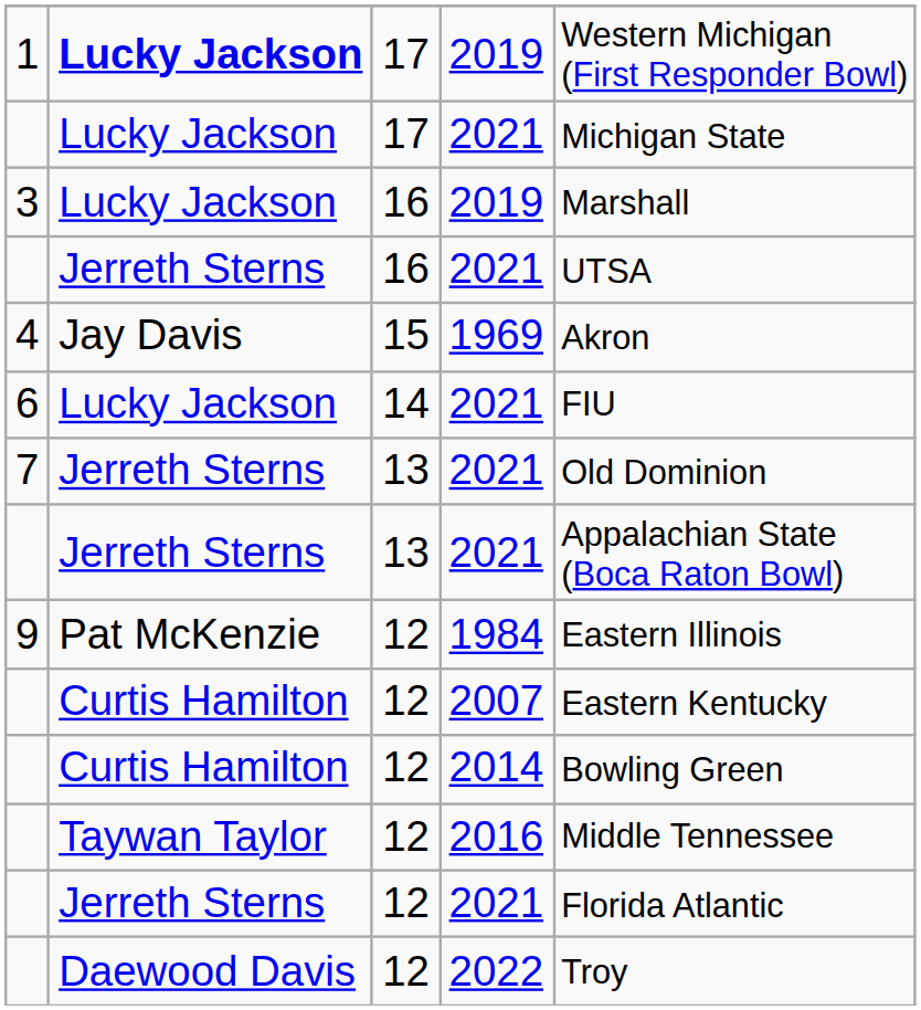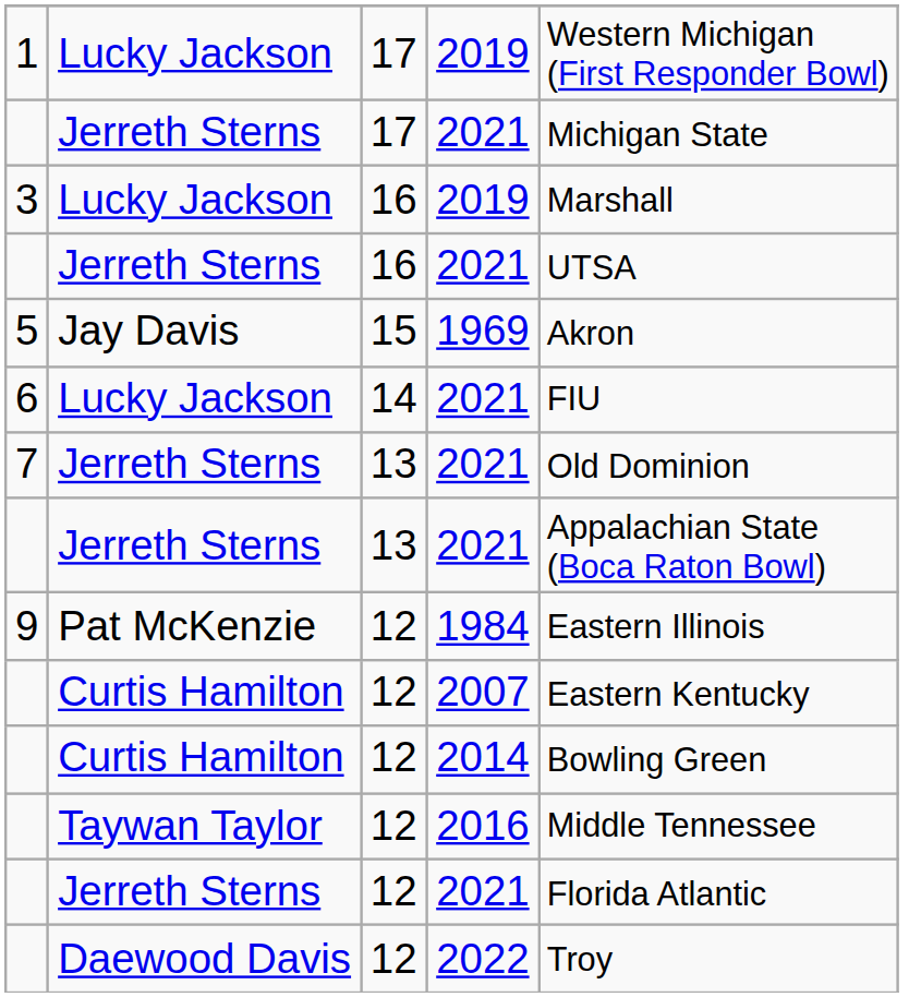17 / 2019 | column 2: bold -> normal
17 / 2021 | column 2: Lucky Jackson -> Jerreth Sterns
1969 | column 1: 4 -> 5
